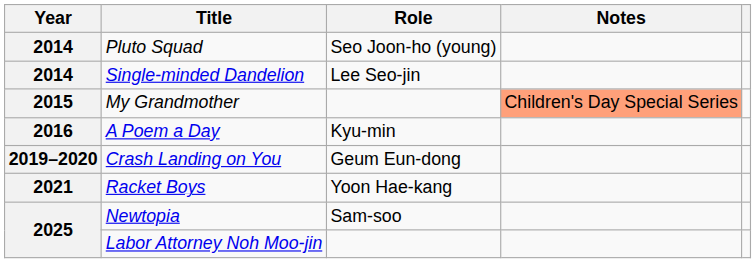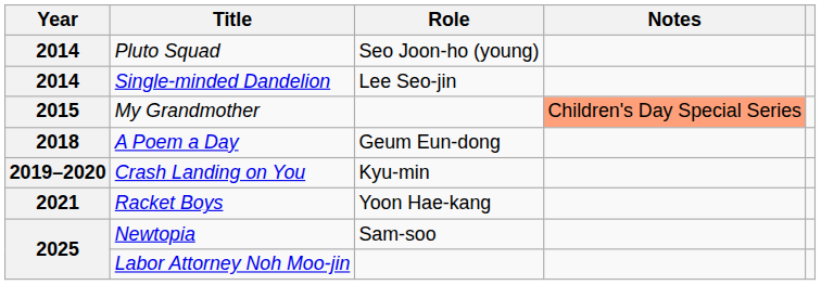A Poem a Day | Year: 2016 -> 2018
A Poem a Day | Role: Kyu-min -> Geum Eun-dong
Crash Landing on You | Role: Geum Eun-dong -> Kyu-min
